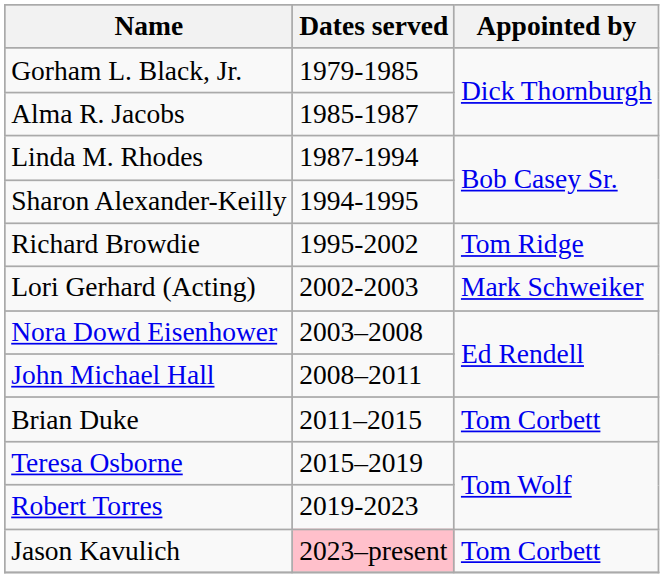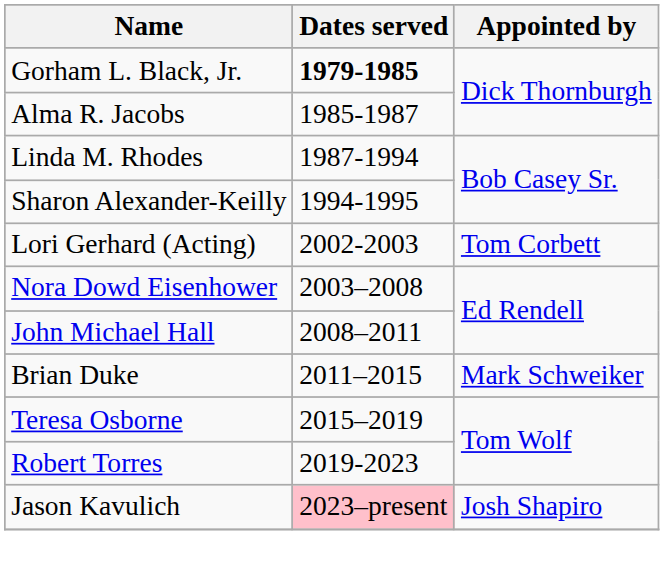Gorham L. Black, Jr. | Dates served: normal -> bold
- row: Richard Browdie | 1995-2002 | Tom Ridge
Lori Gerhard (Acting) | Appointed by: Mark Schweiker -> Tom Corbett
Brian Duke | Appointed by: Tom Corbett -> Mark Schweiker
Jason Kavulich | Appointed by: Tom Corbett -> Josh Shapiro
